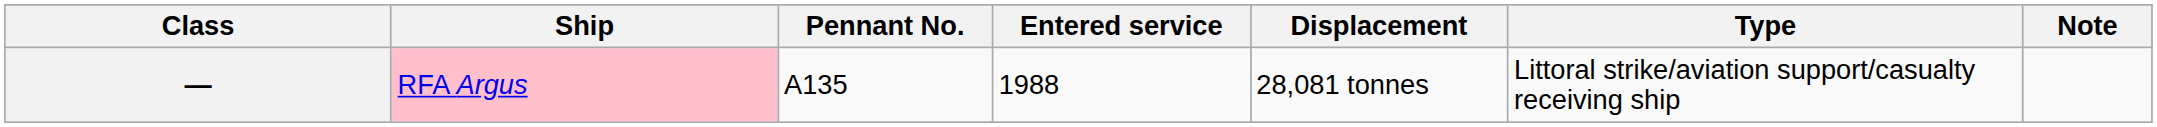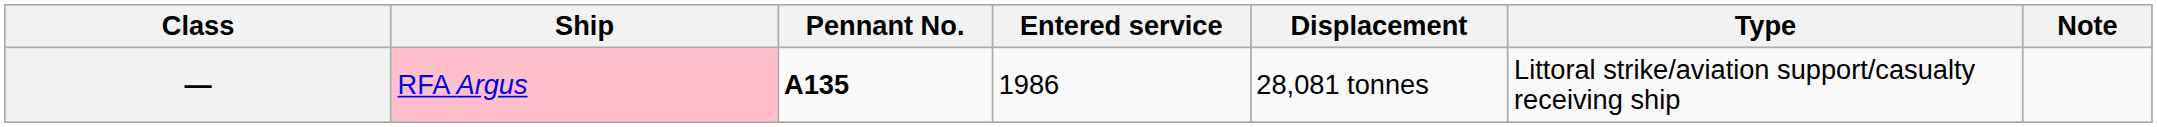— | Pennant No.: normal -> bold
— | Entered service: 1988 -> 1986
